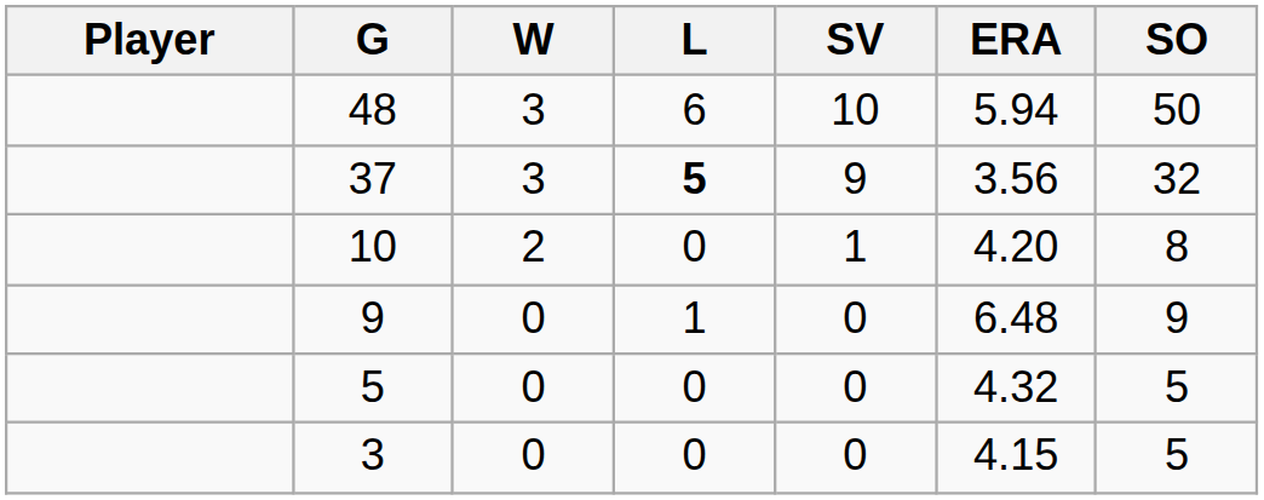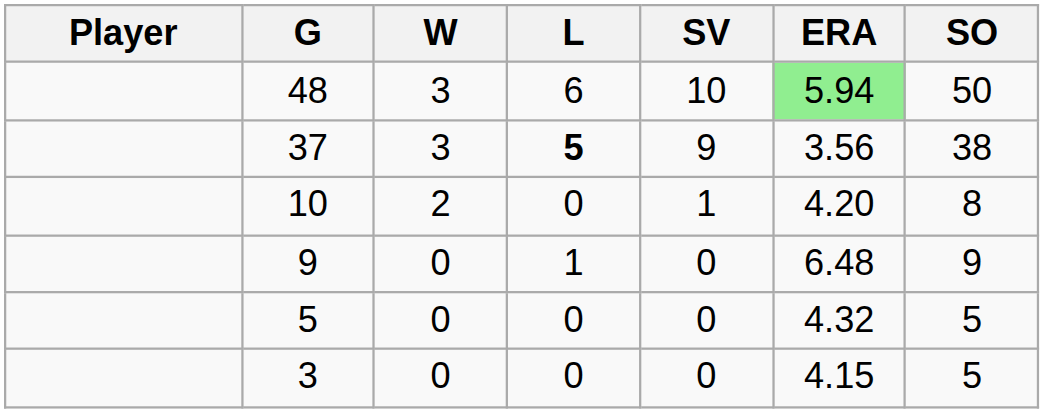48 | ERA: no background -> lightgreen background
37 | SO: 32 -> 38
